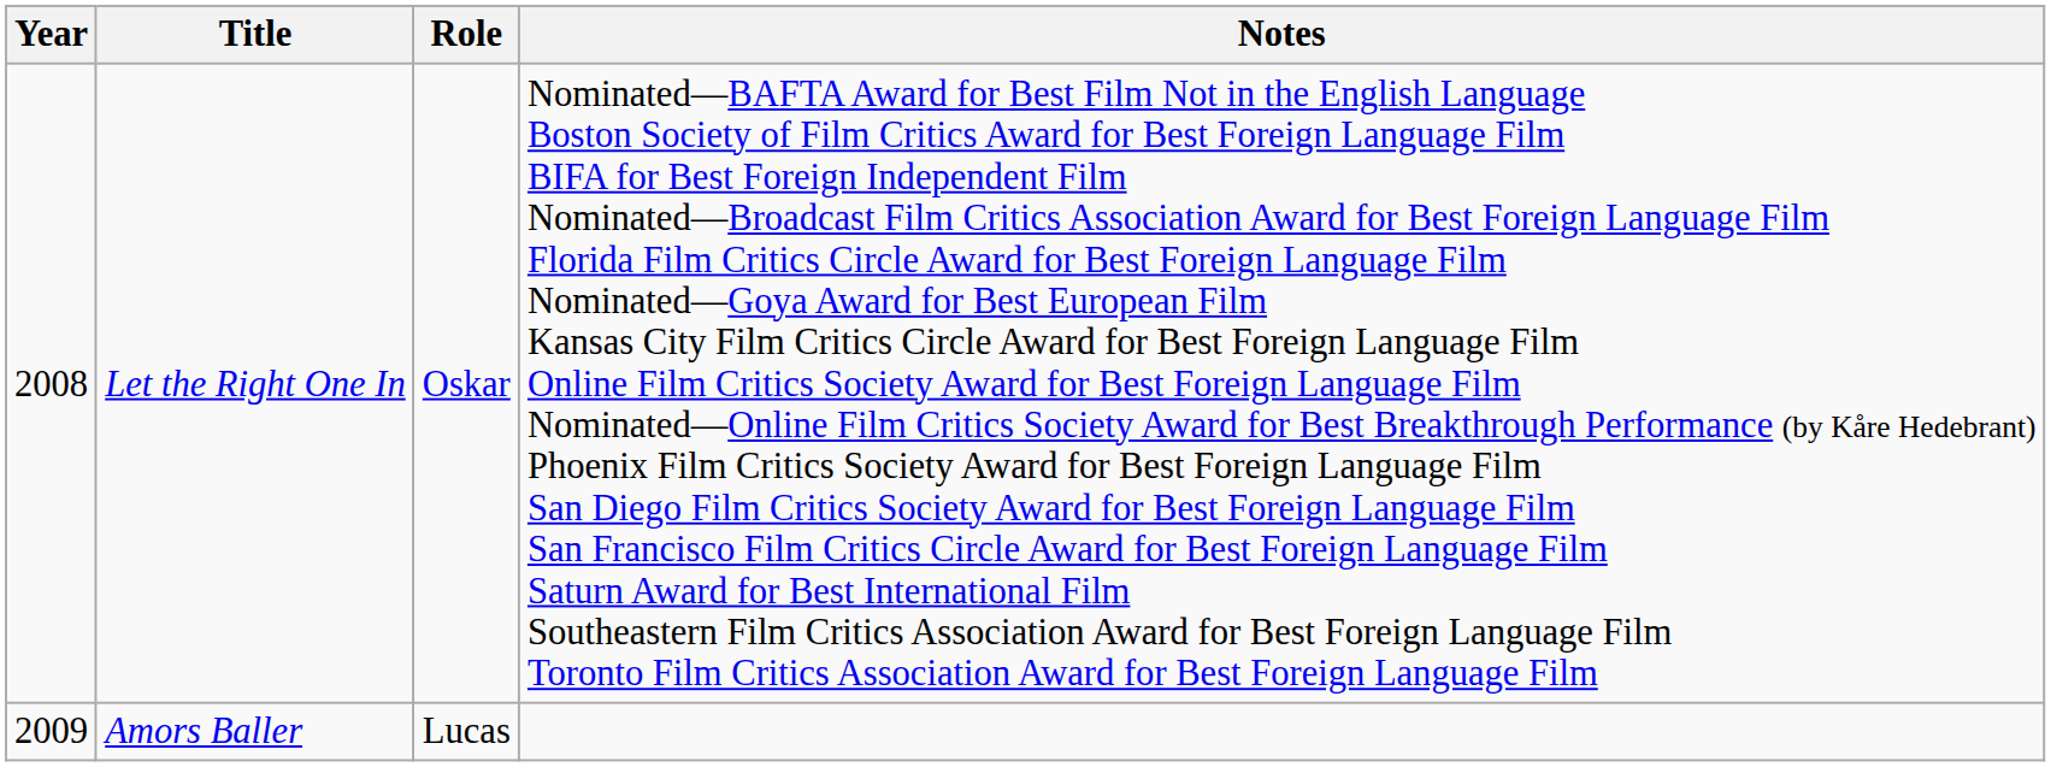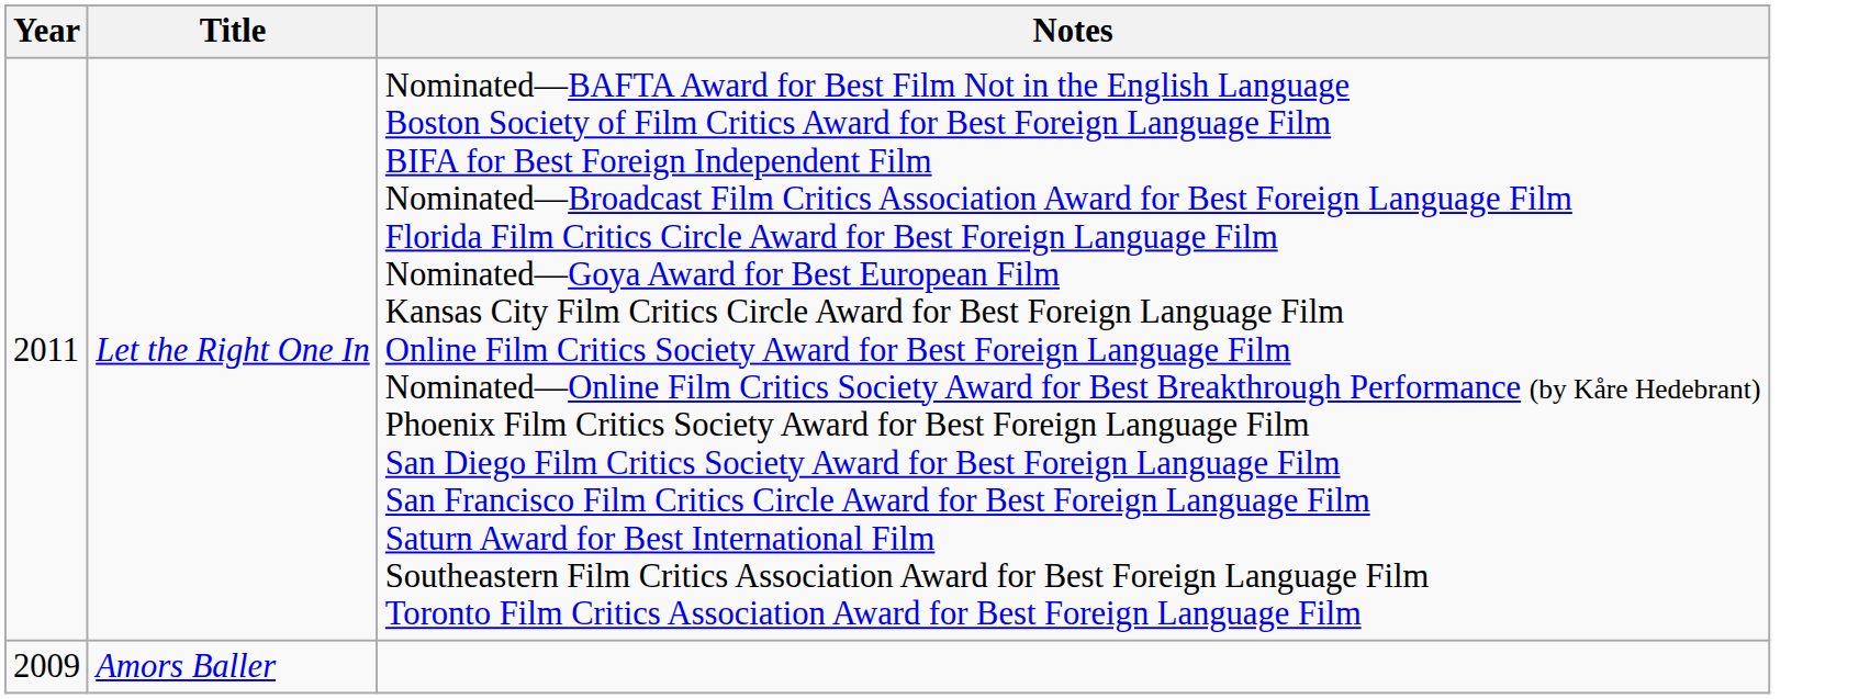- column: Role | Oskar | Lucas
Let the Right One In | Year: 2008 -> 2011
